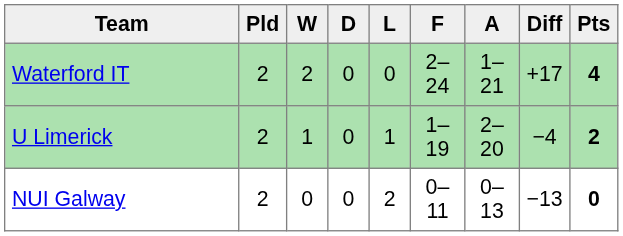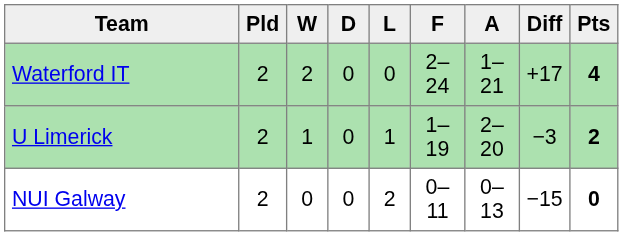U Limerick | Diff: −4 -> −3
NUI Galway | Diff: −13 -> −15
